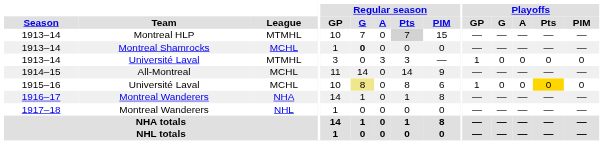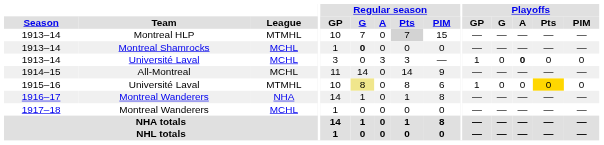1913–14 / Université Laval | League: MTMHL -> MCHL
1913–14 / Université Laval | Playoffs / A: normal -> bold
1915–16 | League: MCHL -> MTMHL
1917–18 | League: NHL -> MCHL
